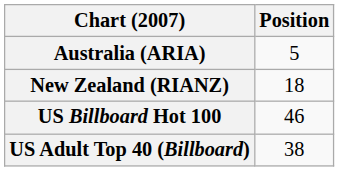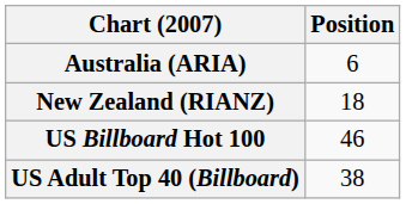Australia (ARIA) | Position: 5 -> 6
